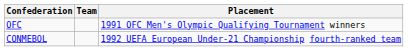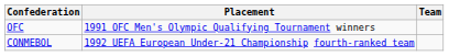columns swapped: Placement <-> Team
